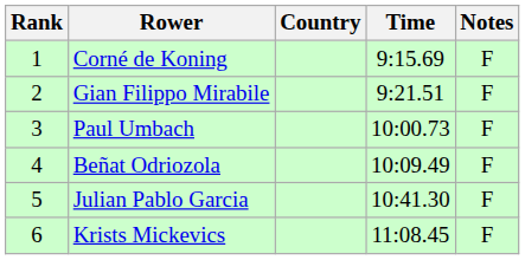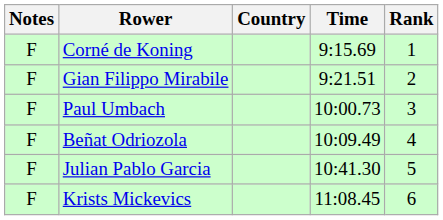columns swapped: Rank <-> Notes
